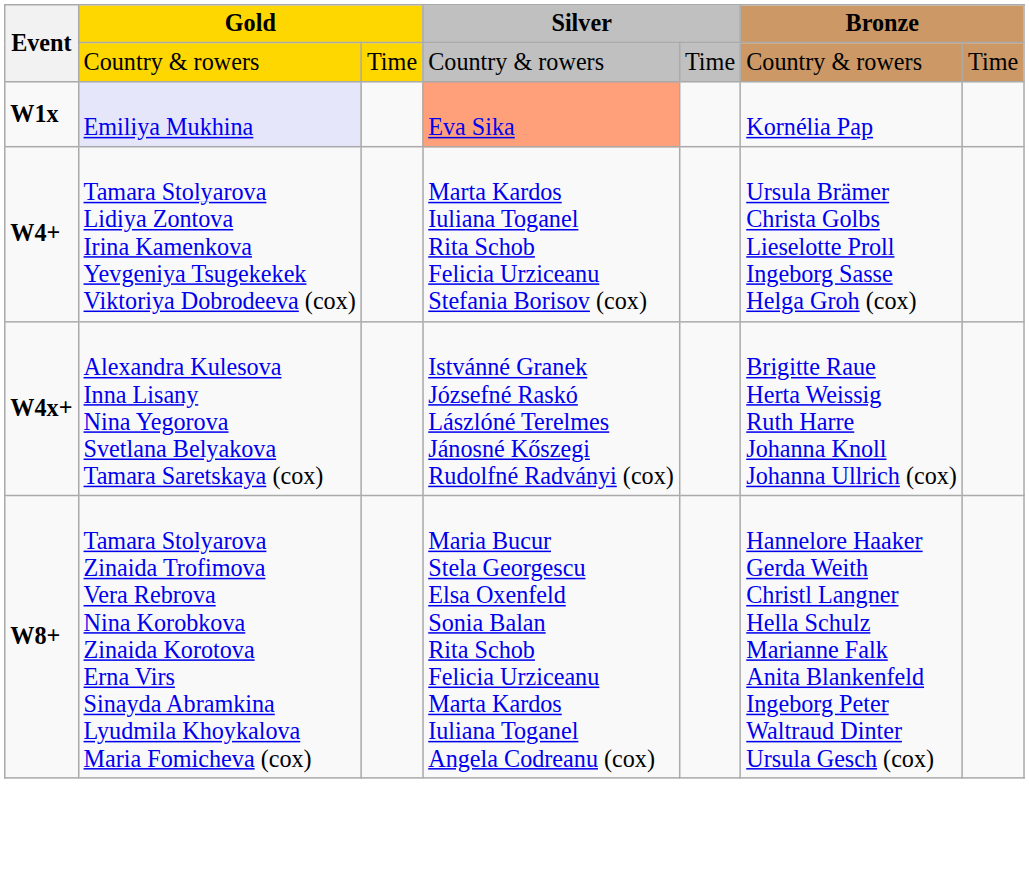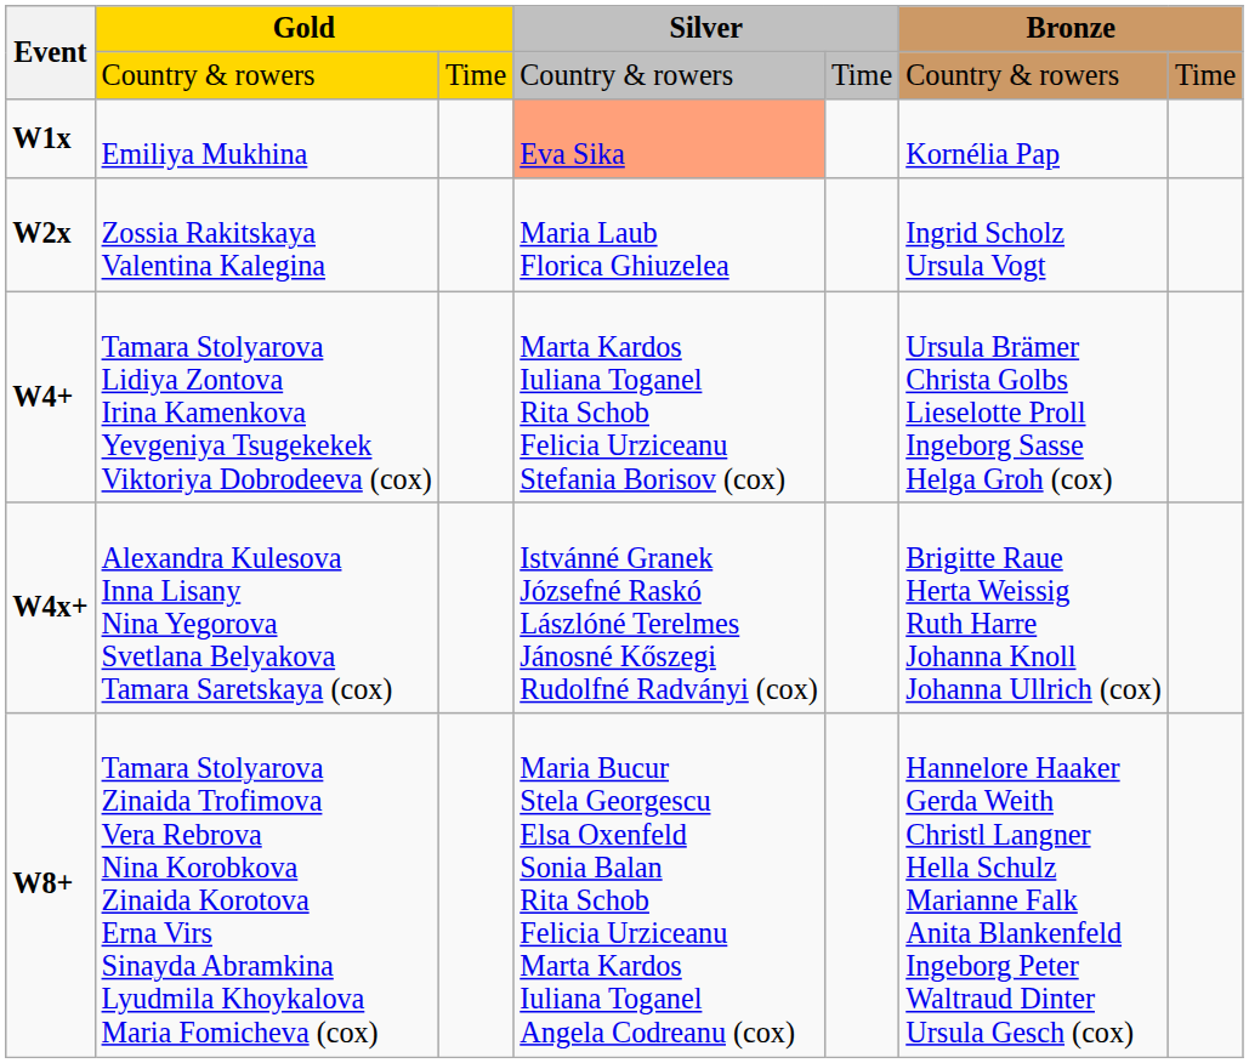W1x | column 2: lavender background -> no background
+ row: W2x | Zossia Rakitskaya Valentina Kalegina | Maria Laub Florica Ghiuzelea | Ingrid Scholz Ursula Vogt
